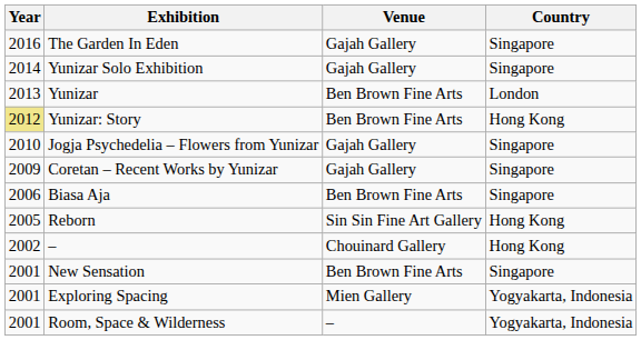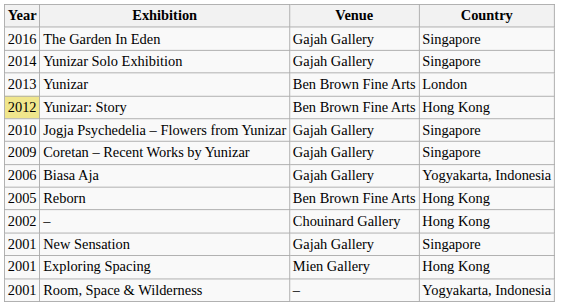Biasa Aja | Venue: Ben Brown Fine Arts -> Gajah Gallery
Biasa Aja | Country: Singapore -> Yogyakarta, Indonesia
Reborn | Venue: Sin Sin Fine Art Gallery -> Ben Brown Fine Arts
New Sensation | Venue: Ben Brown Fine Arts -> Gajah Gallery
Exploring Spacing | Country: Yogyakarta, Indonesia -> Hong Kong
